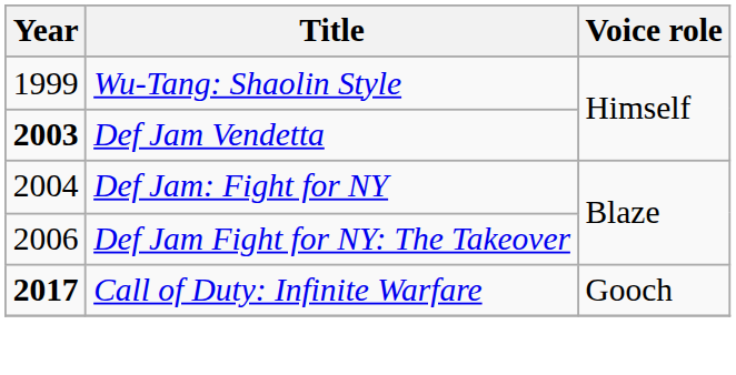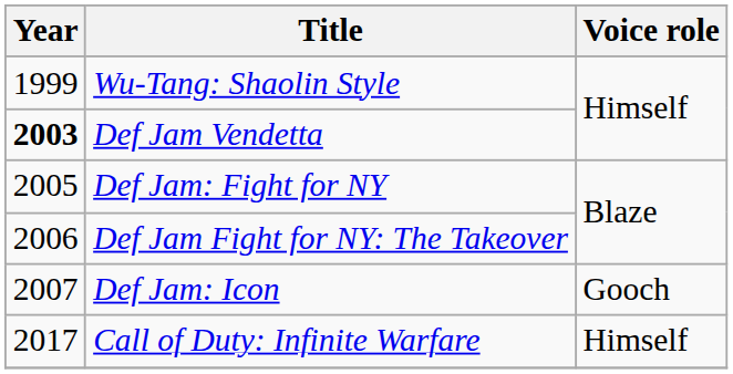Def Jam: Fight for NY | Year: 2004 -> 2005
+ row: 2007 | Def Jam: Icon | Gooch
Call of Duty: Infinite Warfare | Year: bold -> normal
Call of Duty: Infinite Warfare | Voice role: Gooch -> Himself
